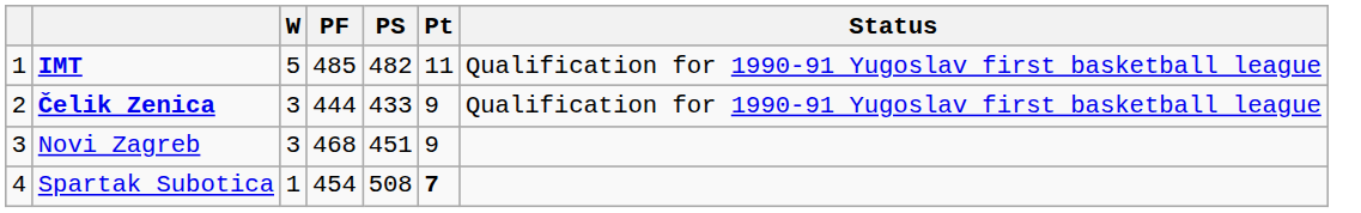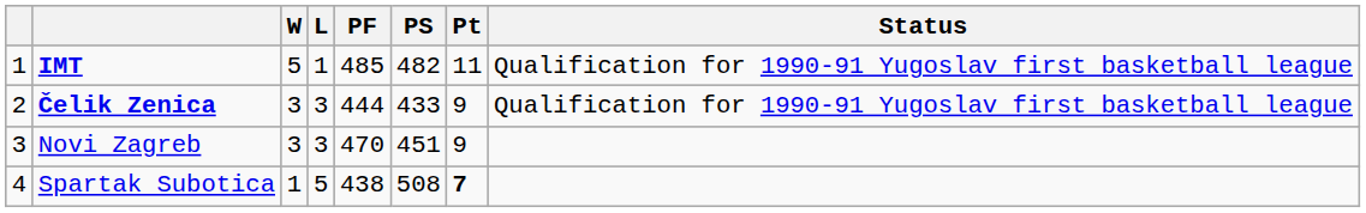+ column: L | 1 | 3 | 3 | 5
Novi Zagreb | PF: 468 -> 470
Spartak Subotica | PF: 454 -> 438
